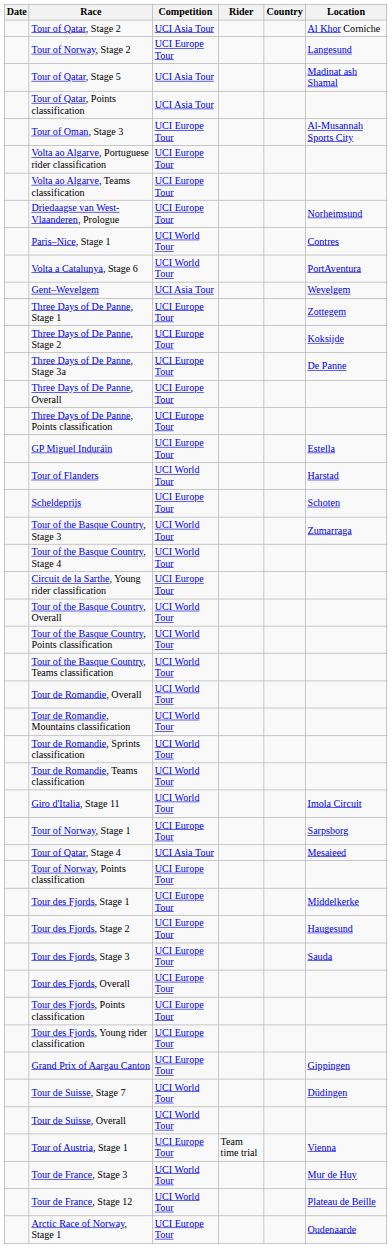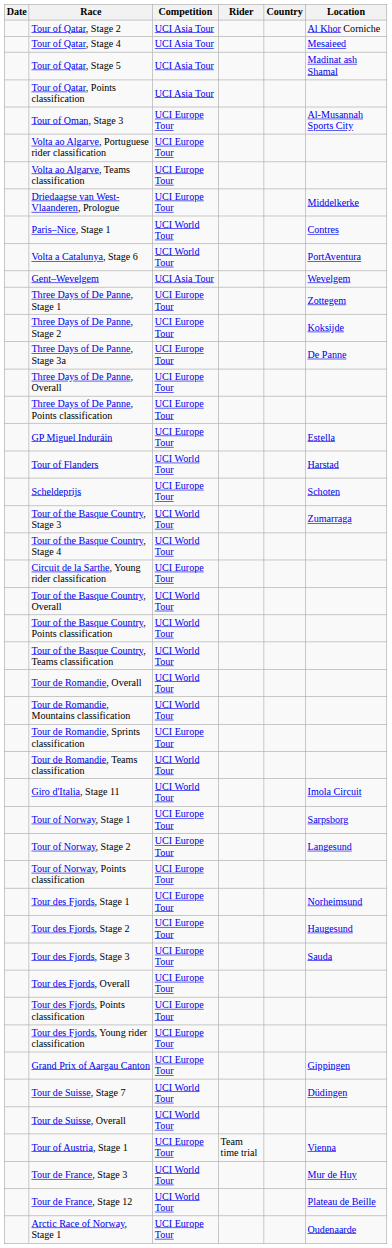rows swapped: Tour of Qatar, Stage 4 <-> Tour of Norway, Stage 2
Driedaagse van West-Vlaanderen, Prologue | Location: Norheimsund -> Middelkerke
Tour de Romandie, Sprints classification | Competition: UCI World Tour -> UCI Europe Tour
Tour des Fjords, Stage 1 | Location: Middelkerke -> Norheimsund
